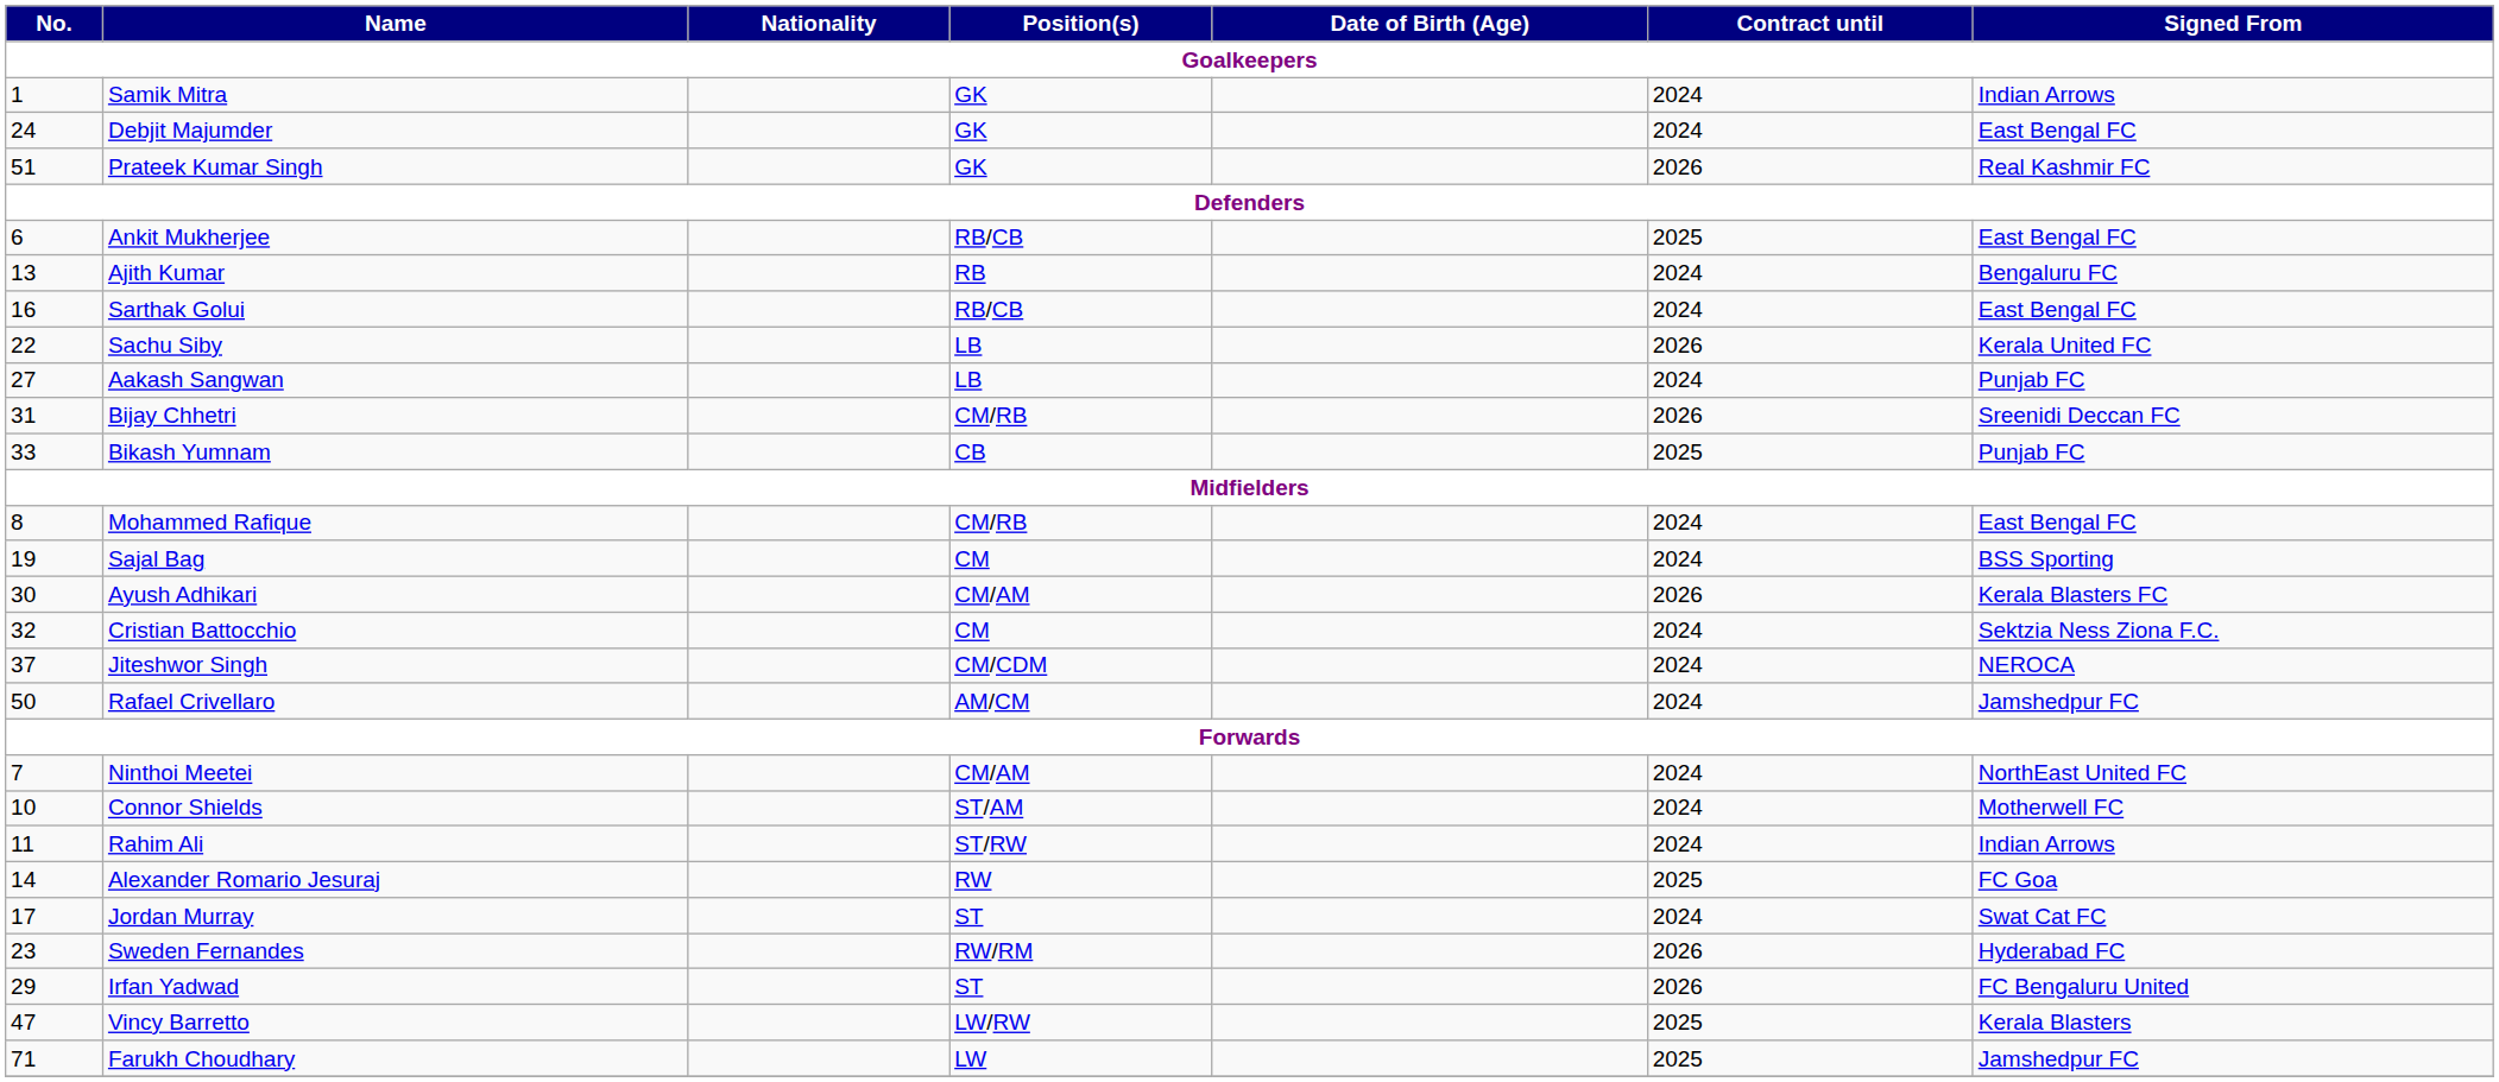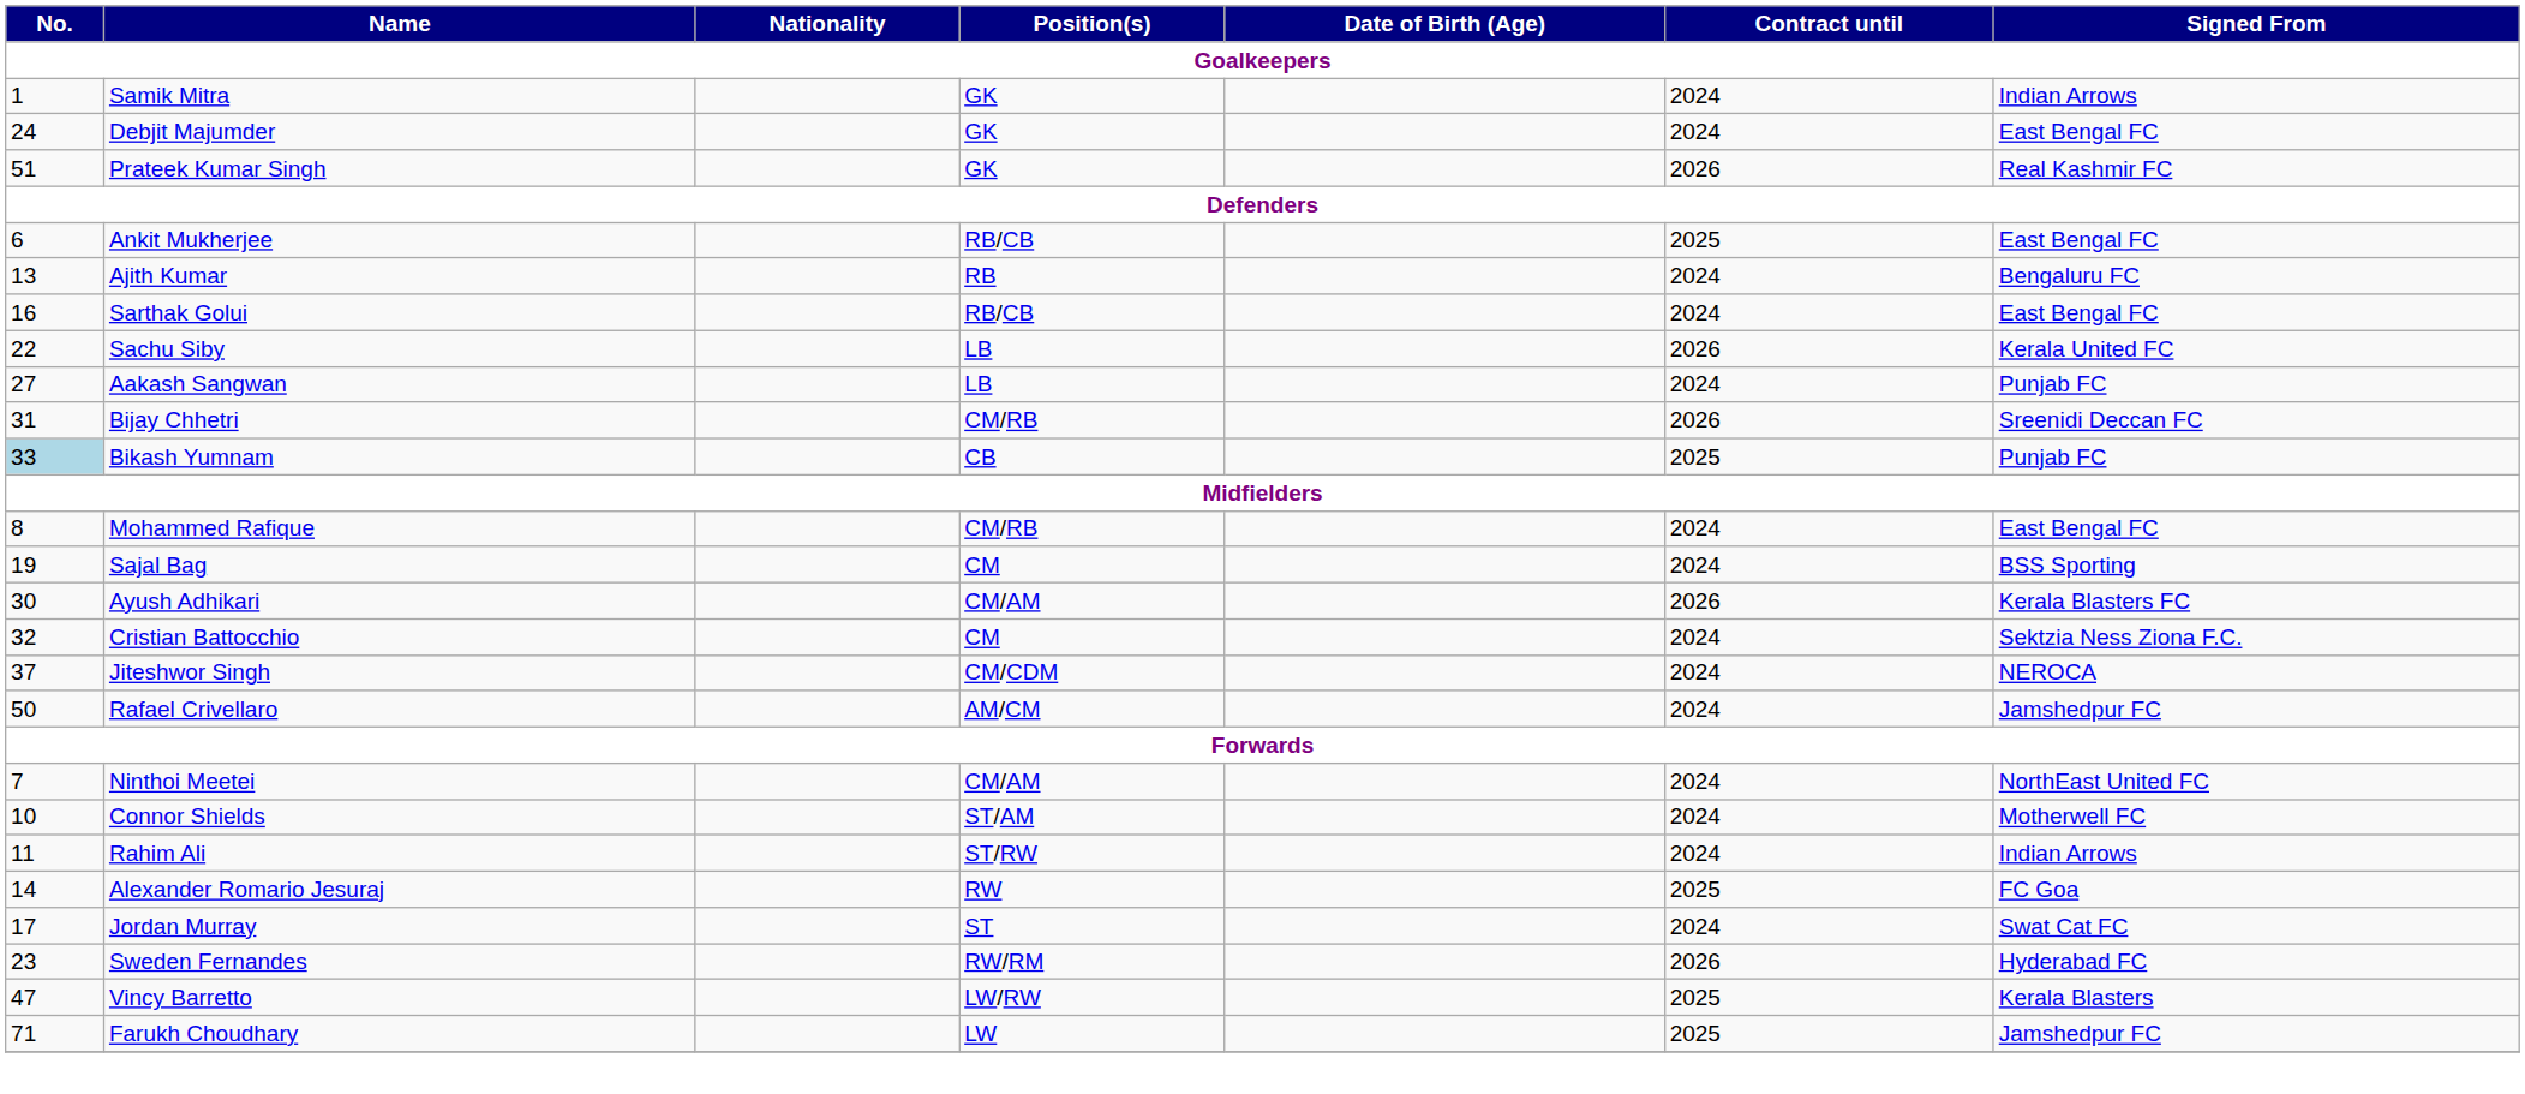Bikash Yumnam | No.: no background -> lightblue background
- row: 29 | Irfan Yadwad | ST | 2026 | FC Bengaluru United
